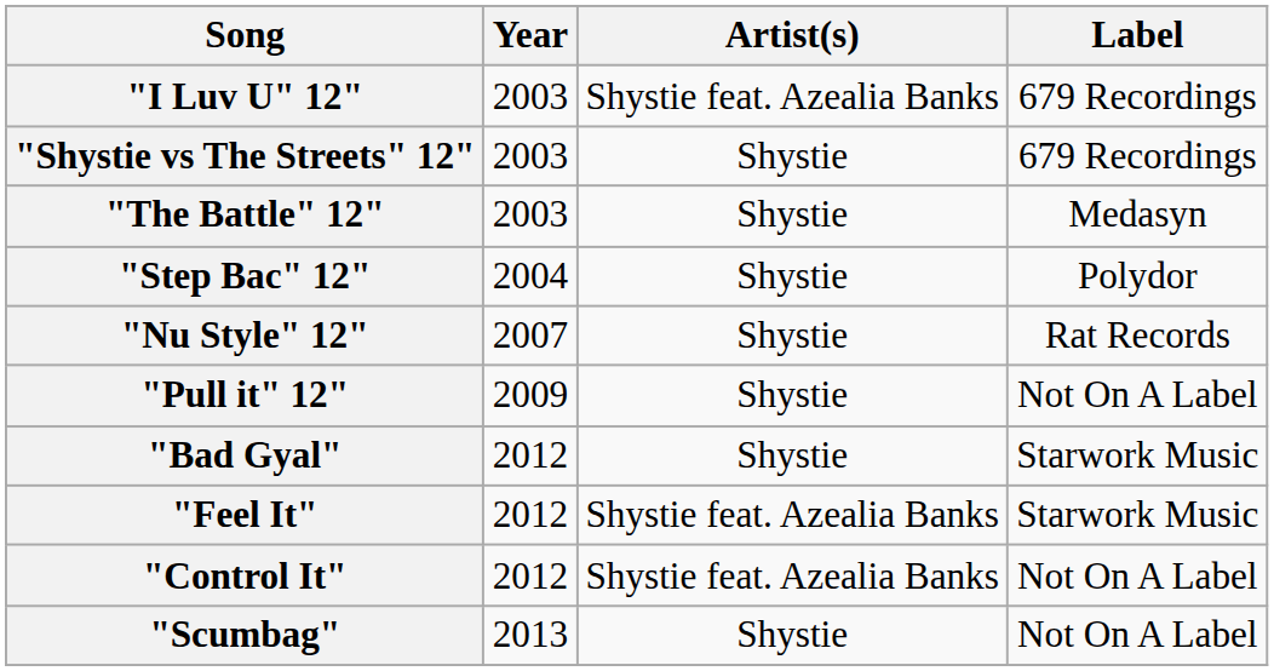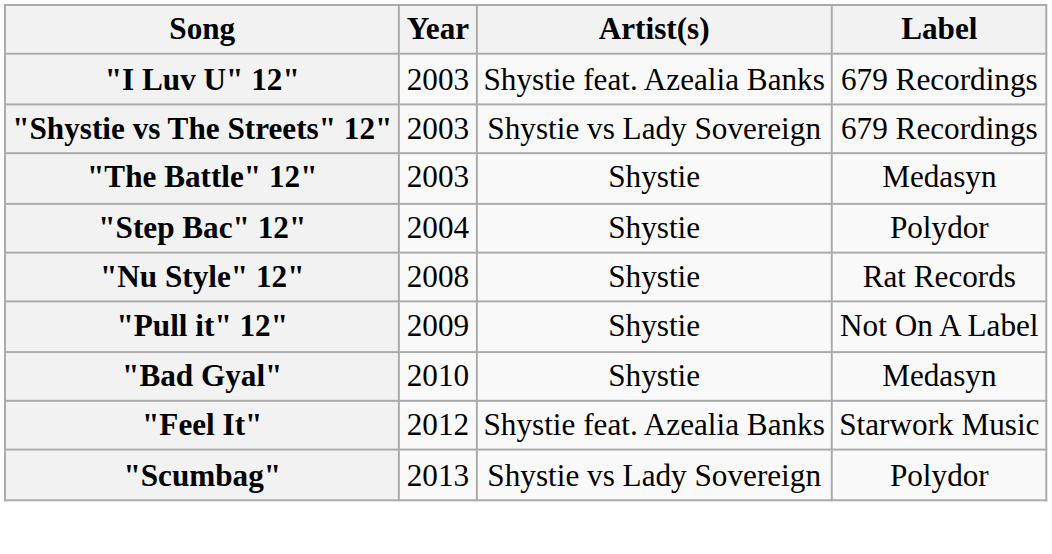"Shystie vs The Streets" 12" | Artist(s): Shystie -> Shystie vs Lady Sovereign
"Nu Style" 12" | Year: 2007 -> 2008
"Bad Gyal" | Year: 2012 -> 2010
"Bad Gyal" | Label: Starwork Music -> Medasyn
- row: "Control It" | 2012 | Shystie feat. Azealia Banks | Not On A Label
"Scumbag" | Artist(s): Shystie -> Shystie vs Lady Sovereign
"Scumbag" | Label: Not On A Label -> Polydor
